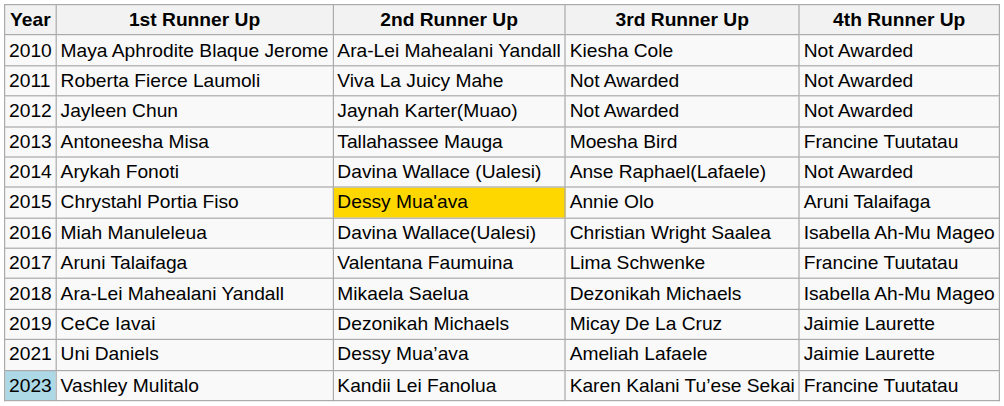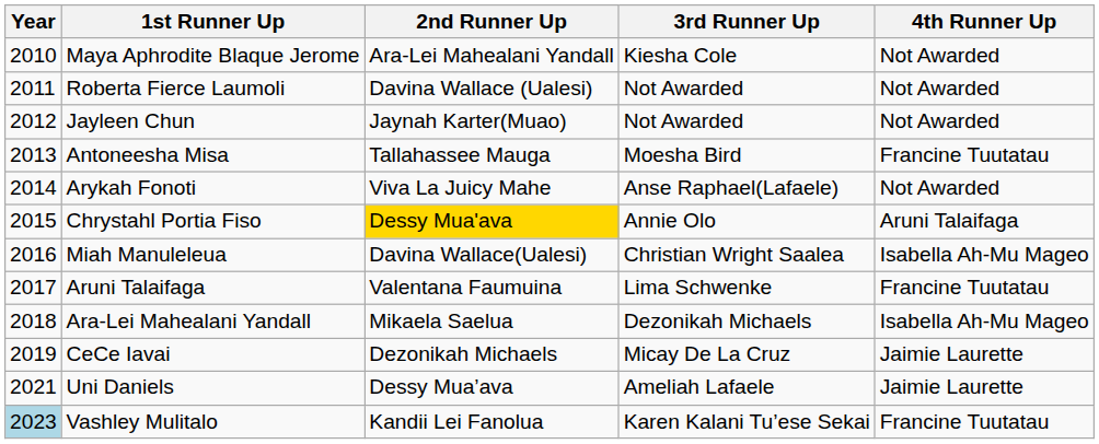Roberta Fierce Laumoli | 2nd Runner Up: Viva La Juicy Mahe -> Davina Wallace (Ualesi)
Arykah Fonoti | 2nd Runner Up: Davina Wallace (Ualesi) -> Viva La Juicy Mahe
